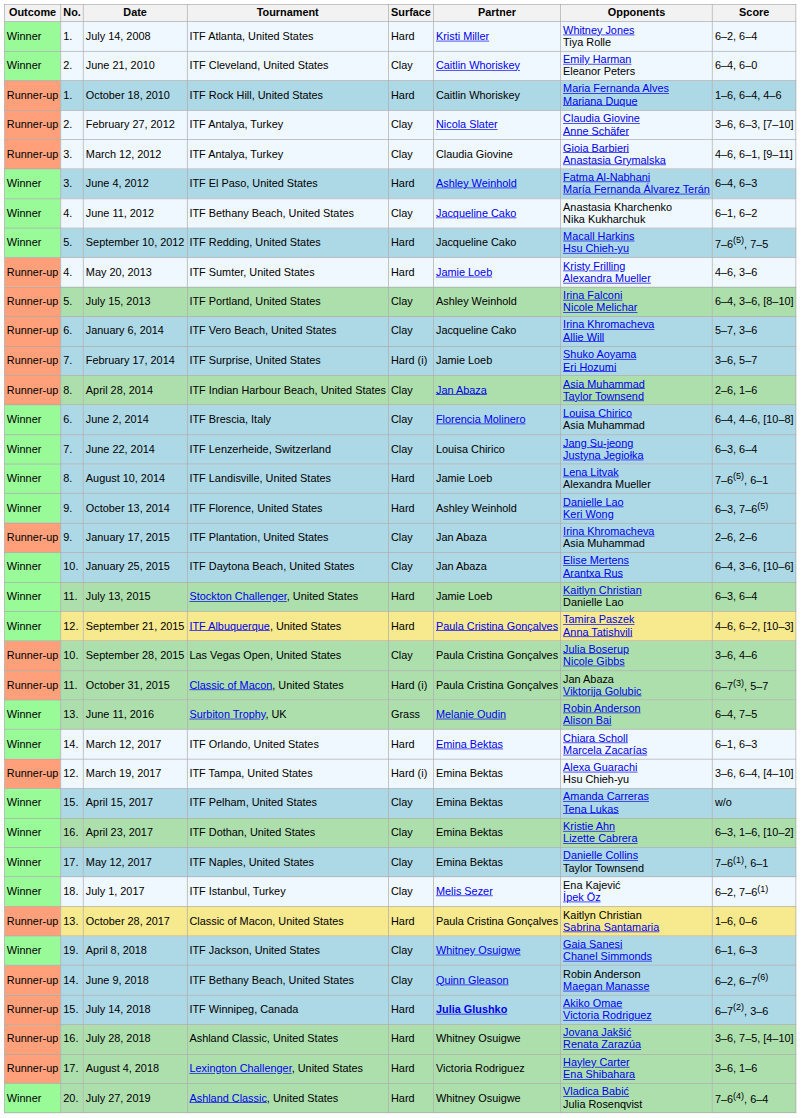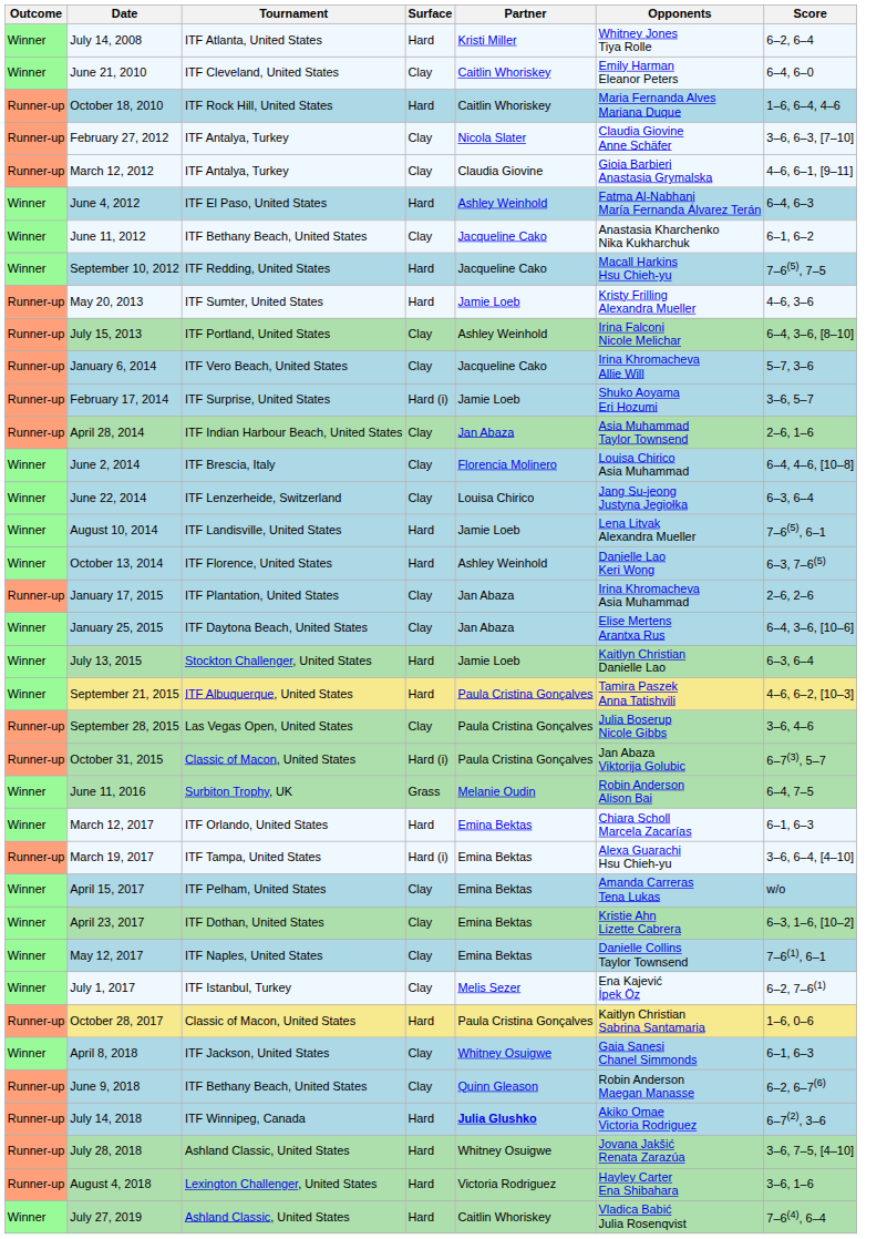- column: No. | 1. | 2. | 1. | 2. | 3. | 3. | 4. | 5. | 4. | 5. | 6. | 7. | 8. | 6. | 7. | 8. | 9. | 9. | 10. | 11. | 12. | 10. | 11. | 13. | 14. | 12. | 15. | 16. | 17. | 18. | 13. | 19. | 14. | 15. | 16. | 17. | 20.
July 27, 2019 | Partner: Whitney Osuigwe -> Caitlin Whoriskey
